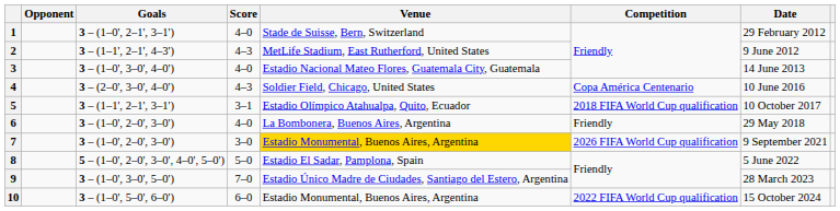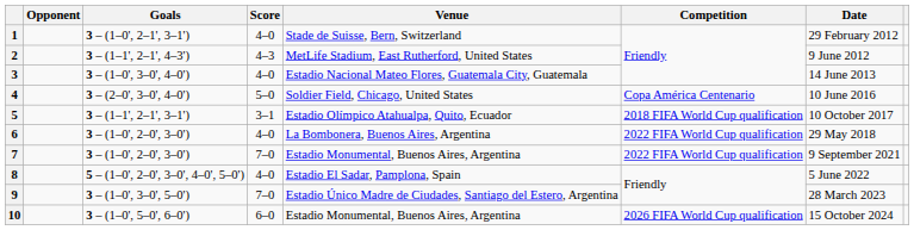4 | Score: 4–3 -> 5–0
6 | Competition: Friendly -> 2022 FIFA World Cup qualification
7 | Score: 3–0 -> 7–0
7 | Venue: gold background -> no background
7 | Competition: 2026 FIFA World Cup qualification -> 2022 FIFA World Cup qualification
8 | Score: 5–0 -> 4–0
10 | Competition: 2022 FIFA World Cup qualification -> 2026 FIFA World Cup qualification
